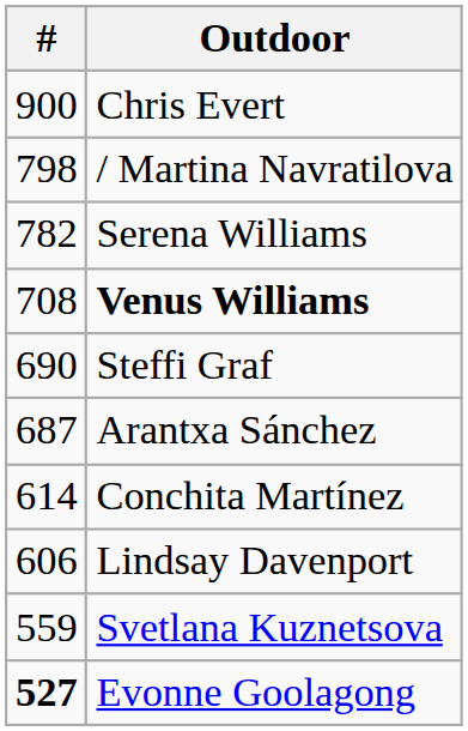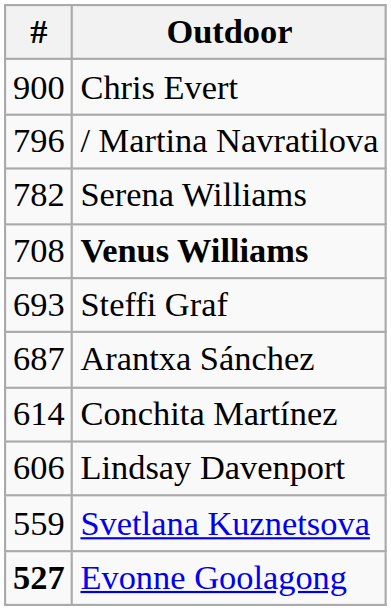/ Martina Navratilova | #: 798 -> 796
Steffi Graf | #: 690 -> 693
